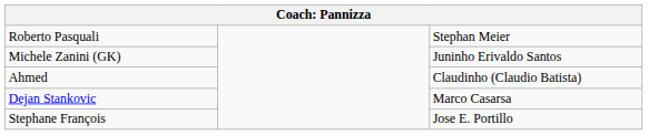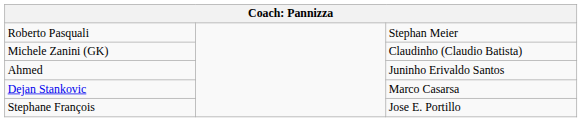Michele Zanini (GK) | column 3: Juninho Erivaldo Santos -> Claudinho (Claudio Batista)
Ahmed | column 3: Claudinho (Claudio Batista) -> Juninho Erivaldo Santos
